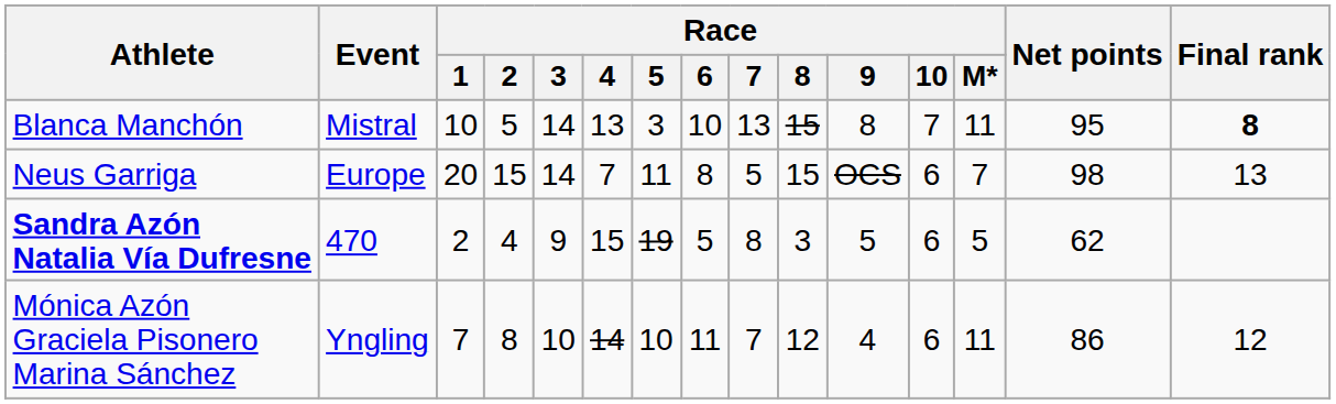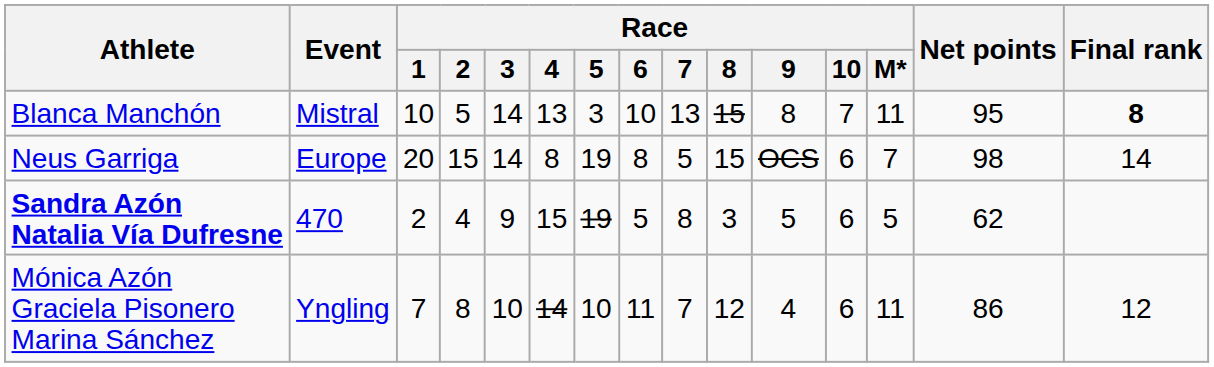Neus Garriga | Race / 4: 7 -> 8
Neus Garriga | Race / 5: 11 -> 19
Neus Garriga | Final rank: 13 -> 14
